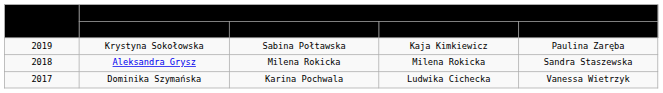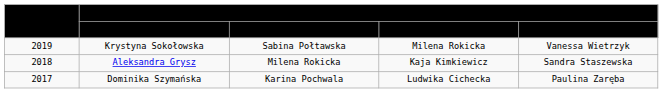Krystyna Sokołowska | Miss Earth Poland Elemental Court Titlists / Water: Kaja Kimkiewicz -> Milena Rokicka
Krystyna Sokołowska | Miss Earth Poland Elemental Court Titlists / Fire: Paulina Zaręba -> Vanessa Wietrzyk
Aleksandra Grysz | Miss Earth Poland Elemental Court Titlists / Water: Milena Rokicka -> Kaja Kimkiewicz
Dominika Szymańska | Miss Earth Poland Elemental Court Titlists / Fire: Vanessa Wietrzyk -> Paulina Zaręba
